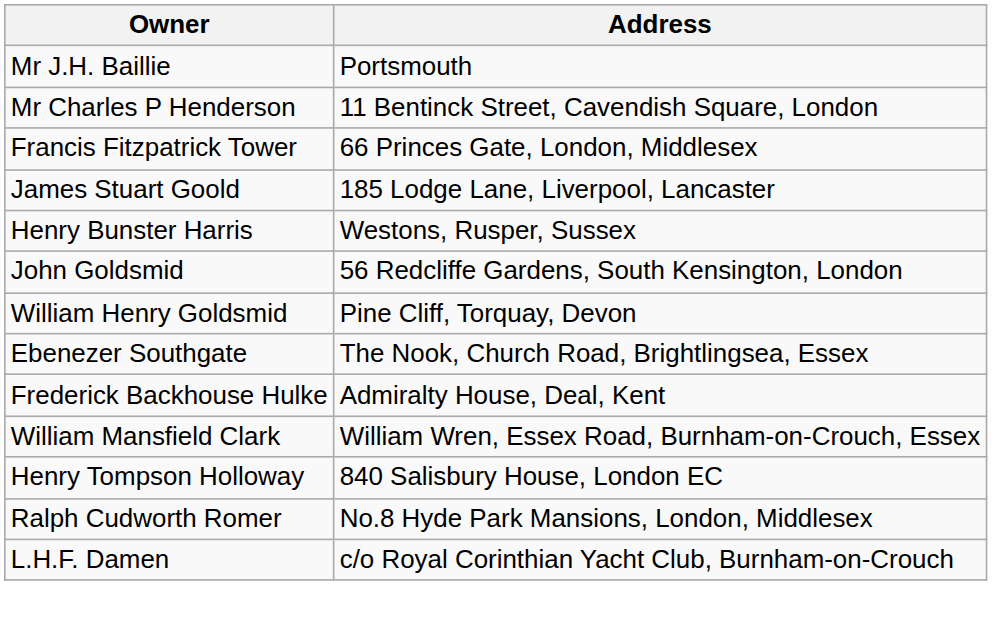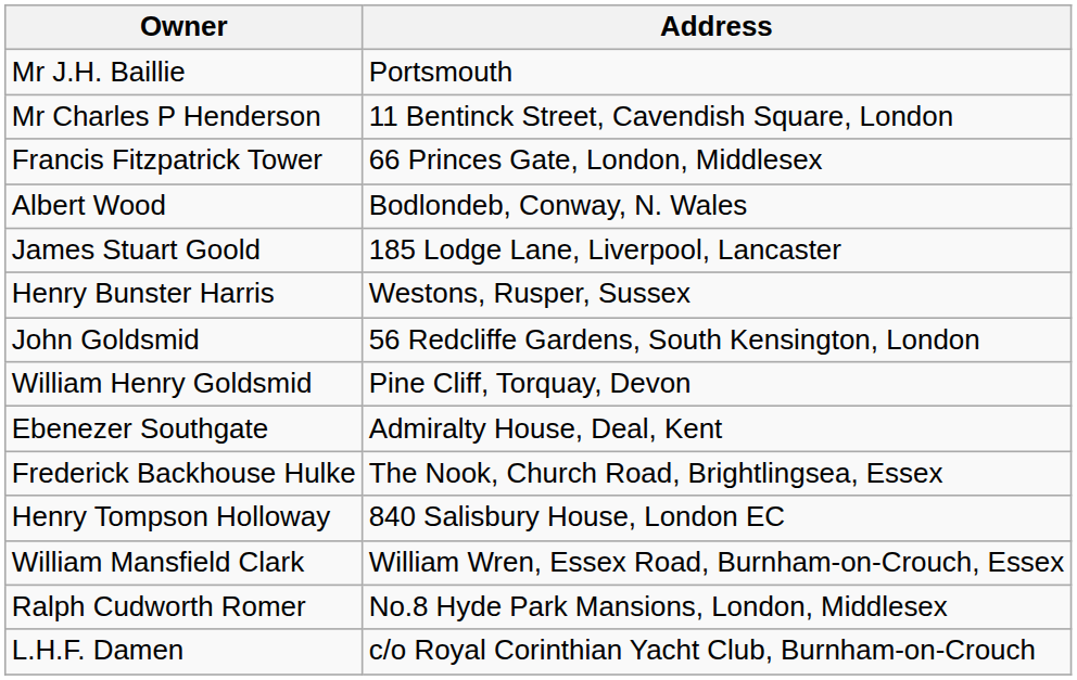+ row: Albert Wood | Bodlondeb, Conway, N. Wales
Ebenezer Southgate | Address: The Nook, Church Road, Brightlingsea, Essex -> Admiralty House, Deal, Kent
Frederick Backhouse Hulke | Address: Admiralty House, Deal, Kent -> The Nook, Church Road, Brightlingsea, Essex
rows swapped: William Mansfield Clark <-> Henry Tompson Holloway
